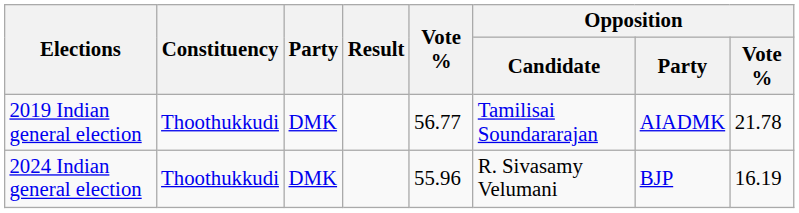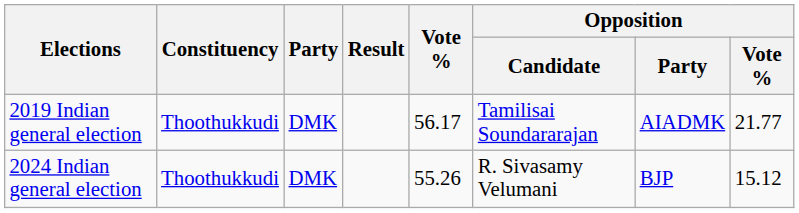2019 Indian general election | Vote %: 56.77 -> 56.17
2019 Indian general election | Opposition / Vote %: 21.78 -> 21.77
2024 Indian general election | Vote %: 55.96 -> 55.26
2024 Indian general election | Opposition / Vote %: 16.19 -> 15.12
